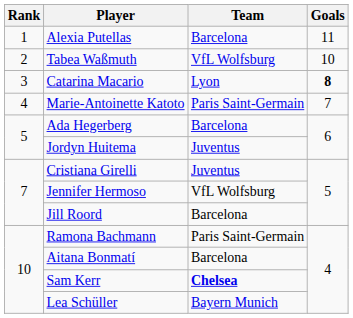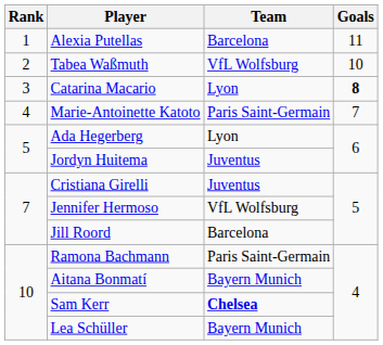Ada Hegerberg | Team: Barcelona -> Lyon
Aitana Bonmatí | Team: Barcelona -> Bayern Munich
